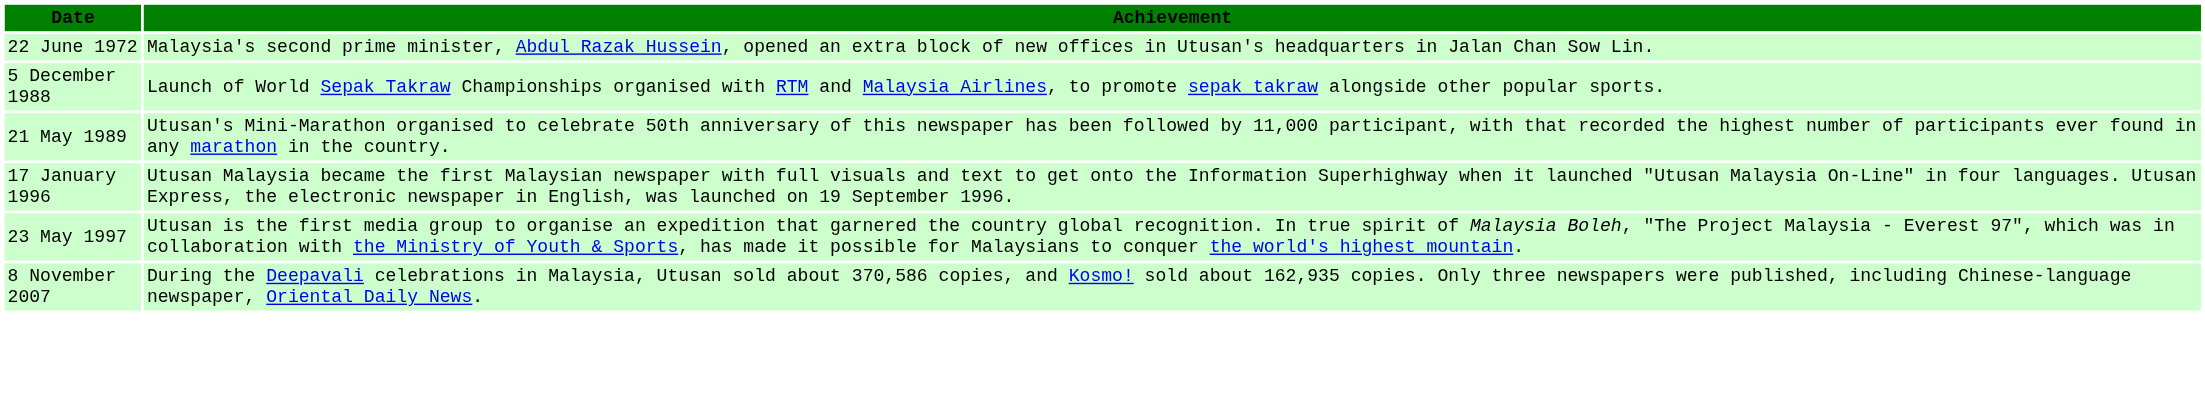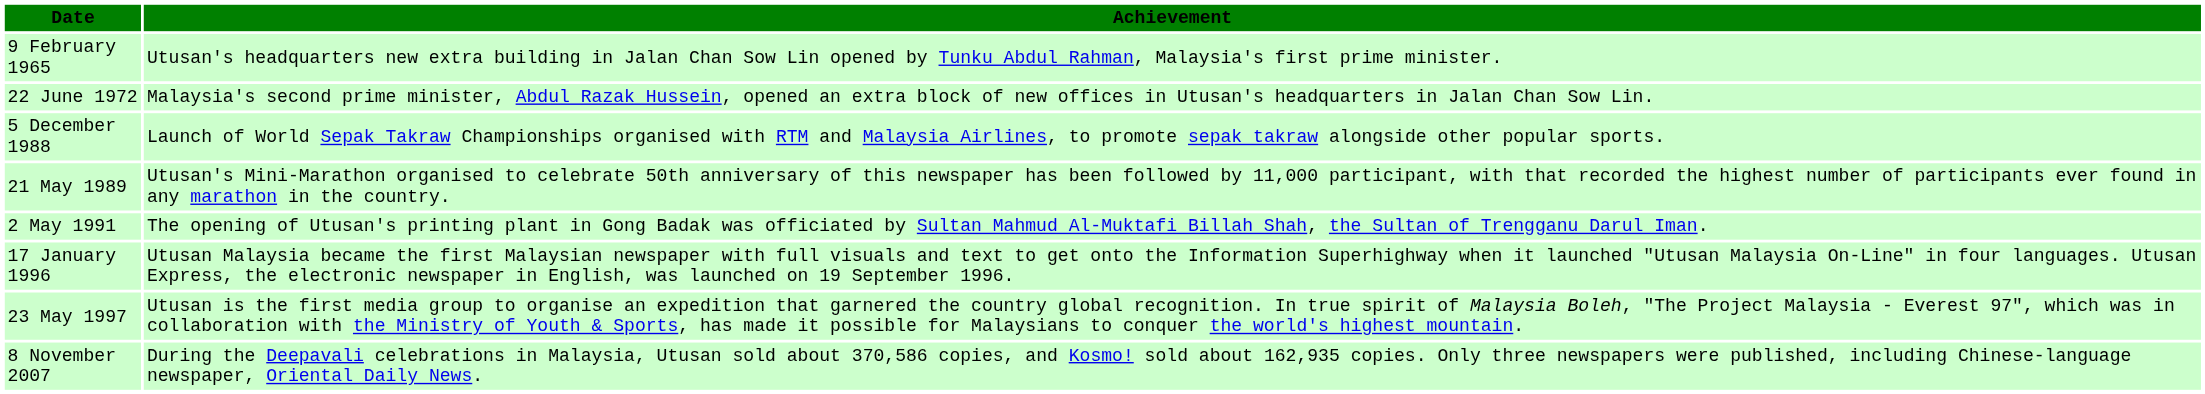+ row: 9 February 1965 | Utusan's headquarters new extra building in Jalan Chan Sow Lin opened by Tunku Abdul Rahman, Malaysia's first prime minister.
+ row: 2 May 1991 | The opening of Utusan's printing plant in Gong Badak was officiated by Sultan Mahmud Al-Muktafi Billah Shah, the Sultan of Trengganu Darul Iman.
